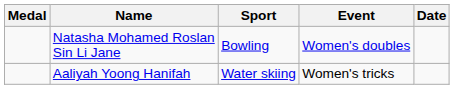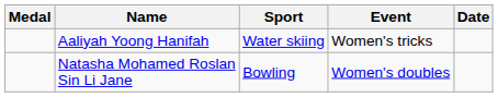rows swapped: Natasha Mohamed Roslan Sin Li Jane <-> Aaliyah Yoong Hanifah
